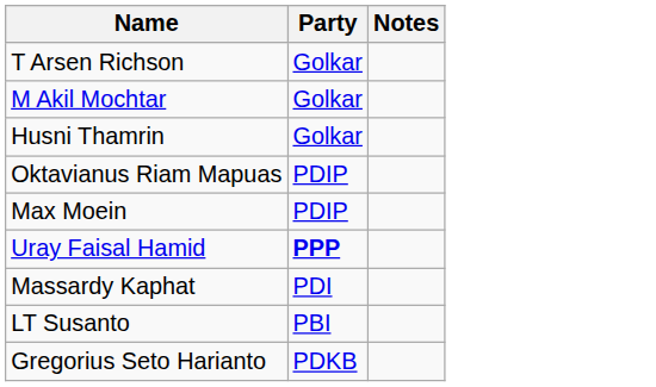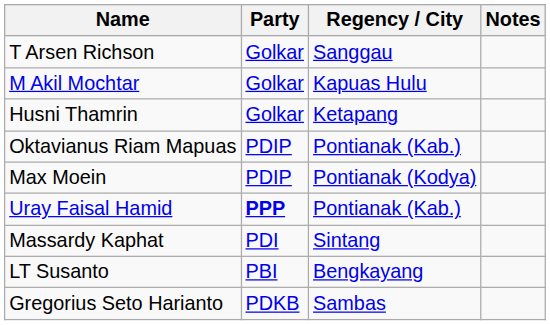+ column: Regency / City | Sanggau | Kapuas Hulu | Ketapang | Pontianak (Kab.) | Pontianak (Kodya) | Pontianak (Kab.) | Sintang | Bengkayang | Sambas
